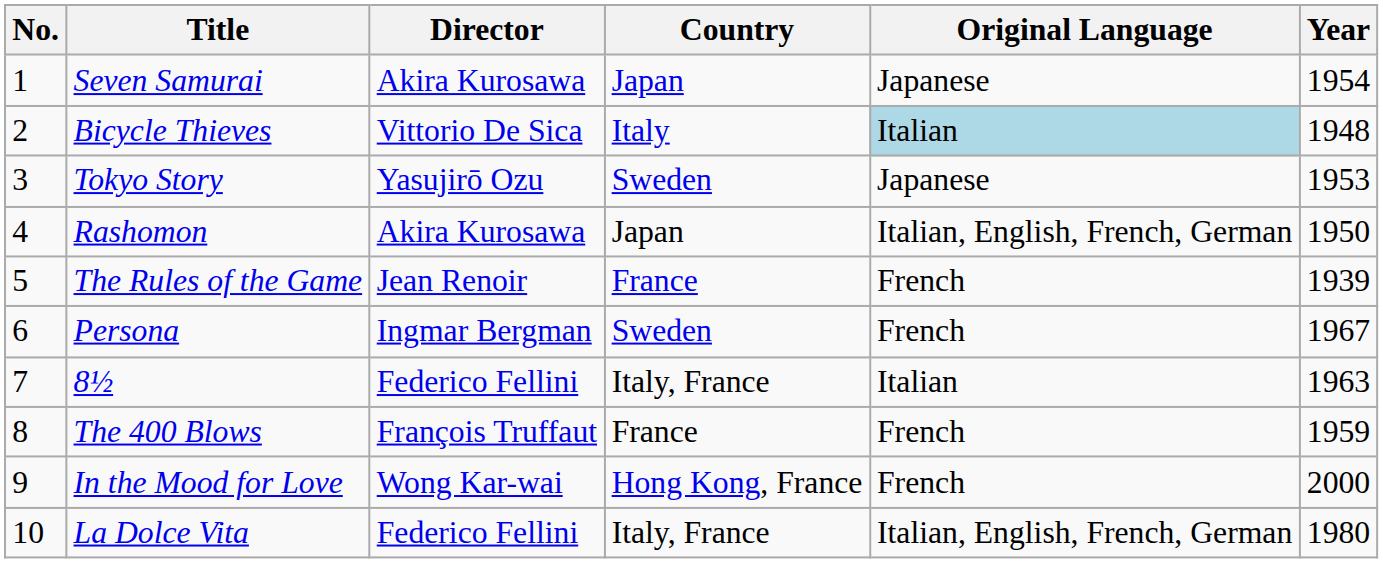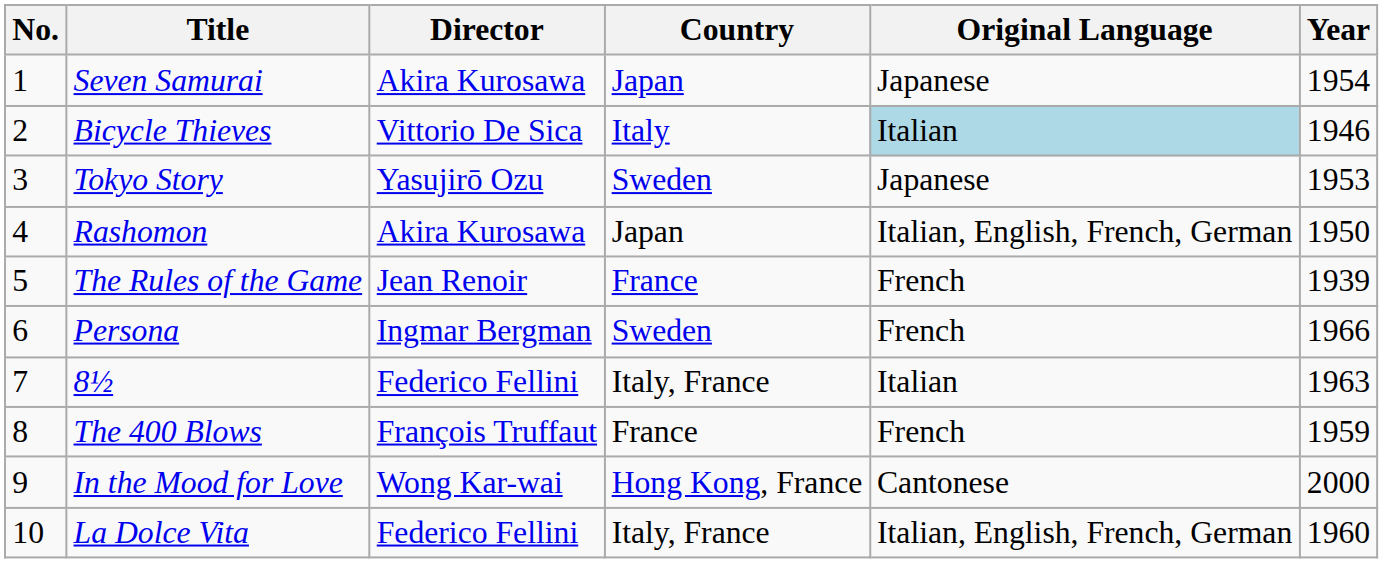Bicycle Thieves | Year: 1948 -> 1946
Persona | Year: 1967 -> 1966
In the Mood for Love | Original Language: French -> Cantonese
La Dolce Vita | Year: 1980 -> 1960
